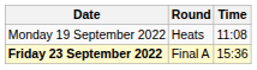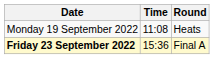columns swapped: Time <-> Round
